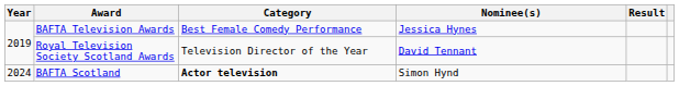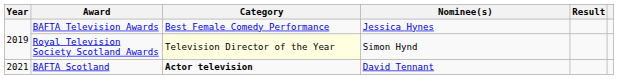Royal Television Society Scotland Awards | Category: no background -> lightyellow background
Royal Television Society Scotland Awards | Nominee(s): David Tennant -> Simon Hynd
BAFTA Scotland | Year: 2024 -> 2021
BAFTA Scotland | Nominee(s): Simon Hynd -> David Tennant
